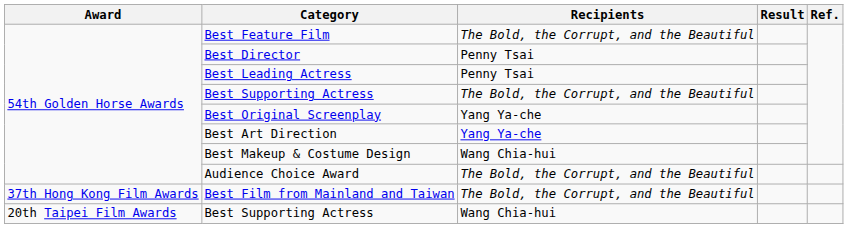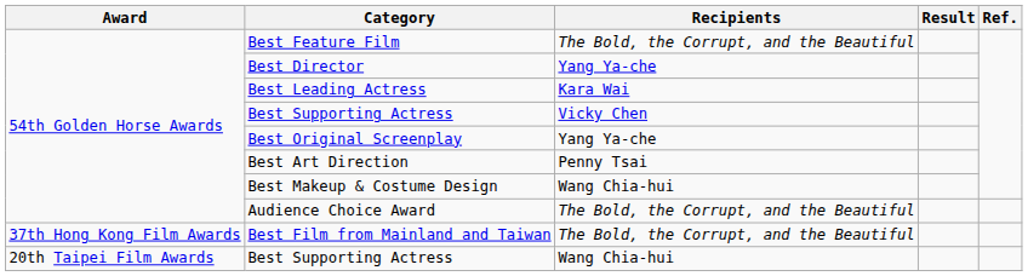Best Director | Recipients: Penny Tsai -> Yang Ya-che
Best Leading Actress | Recipients: Penny Tsai -> Kara Wai
54th Golden Horse Awards / Best Supporting Actress | Recipients: The Bold, the Corrupt, and the Beautiful -> Vicky Chen
Best Art Direction | Recipients: Yang Ya-che -> Penny Tsai
